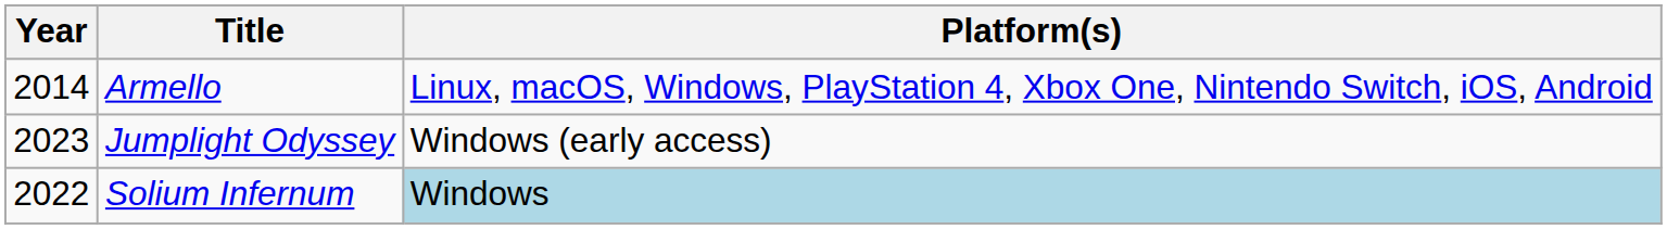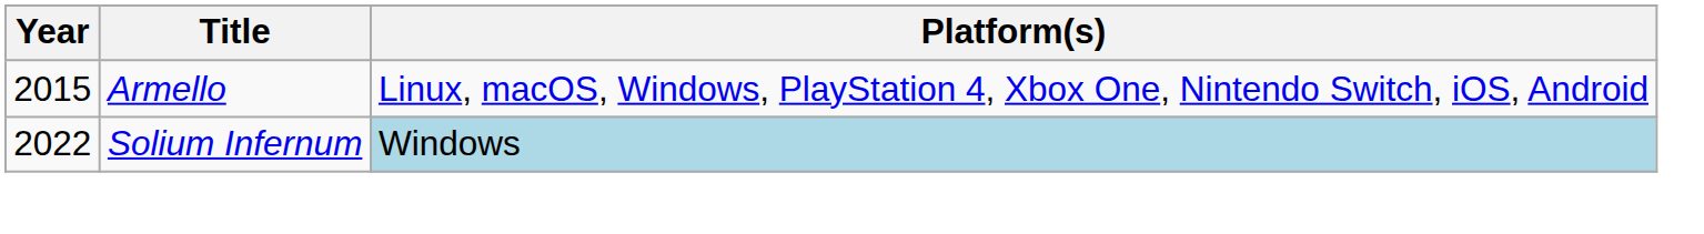Armello | Year: 2014 -> 2015
- row: 2023 | Jumplight Odyssey | Windows (early access)
